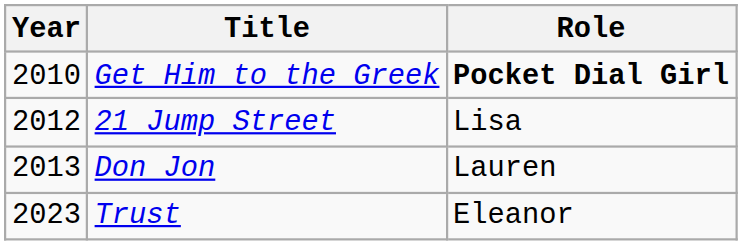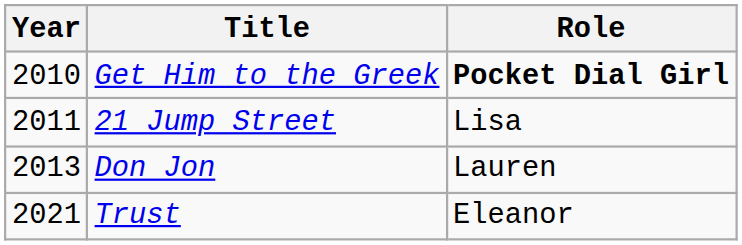21 Jump Street | Year: 2012 -> 2011
Trust | Year: 2023 -> 2021
